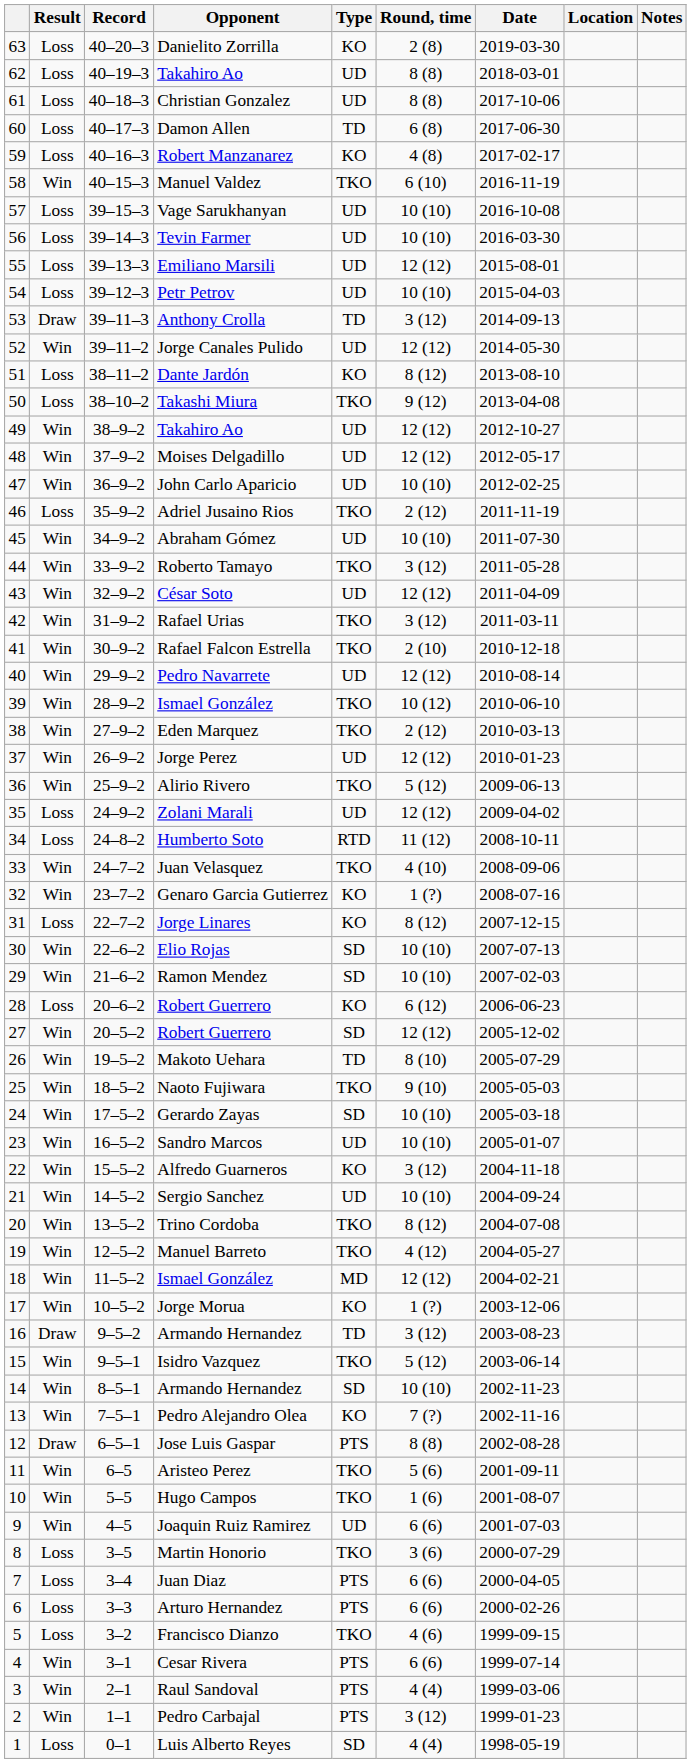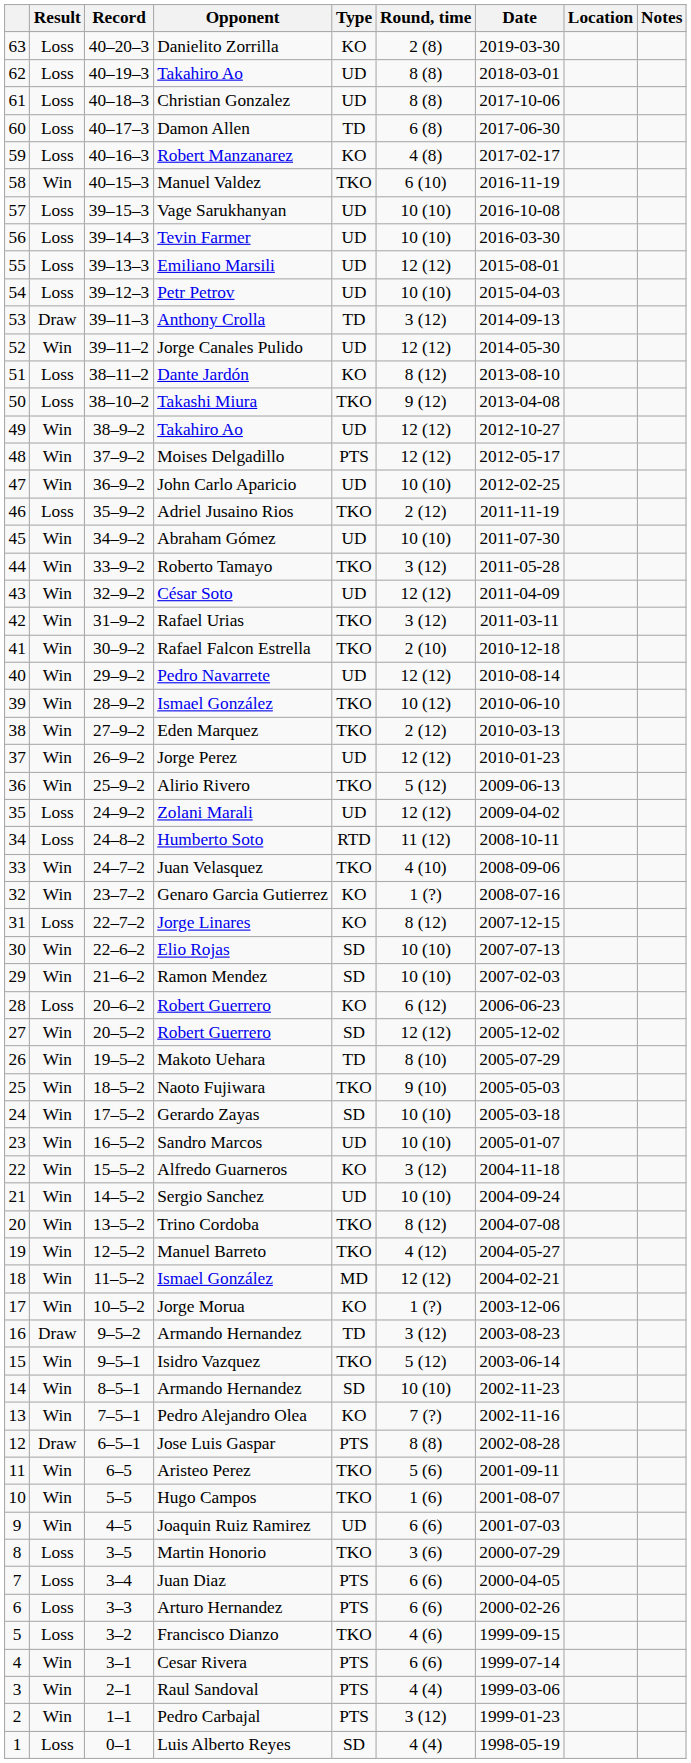Moises Delgadillo | Type: UD -> PTS
